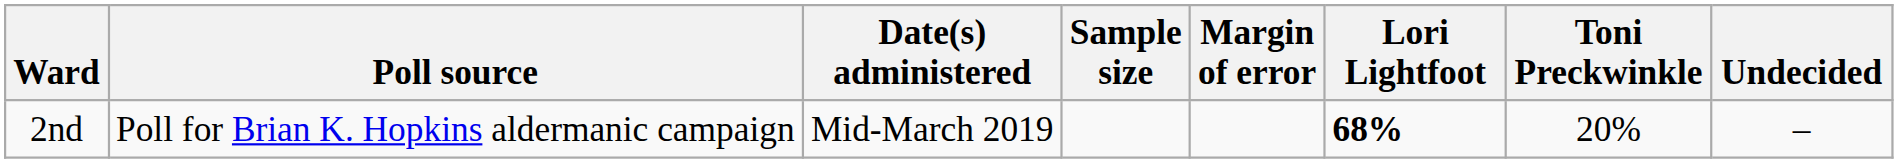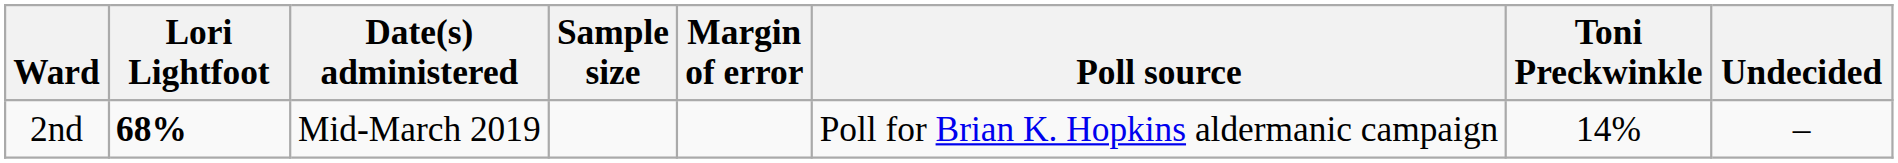columns swapped: Poll source <-> Lori Lightfoot
2nd | Toni Preckwinkle: 20% -> 14%
